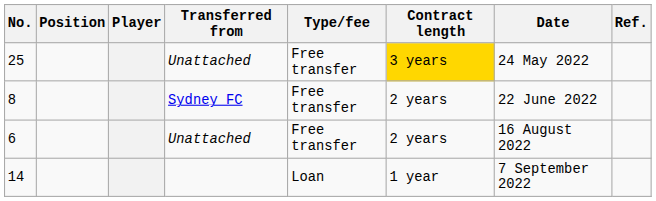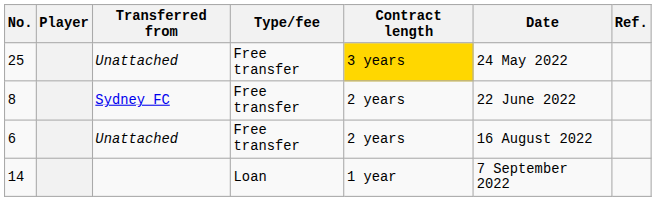- column: Position
